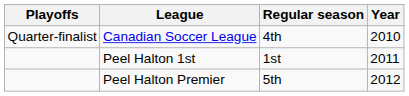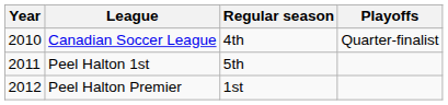columns swapped: Year <-> Playoffs
Peel Halton 1st | Regular season: 1st -> 5th
Peel Halton Premier | Regular season: 5th -> 1st
